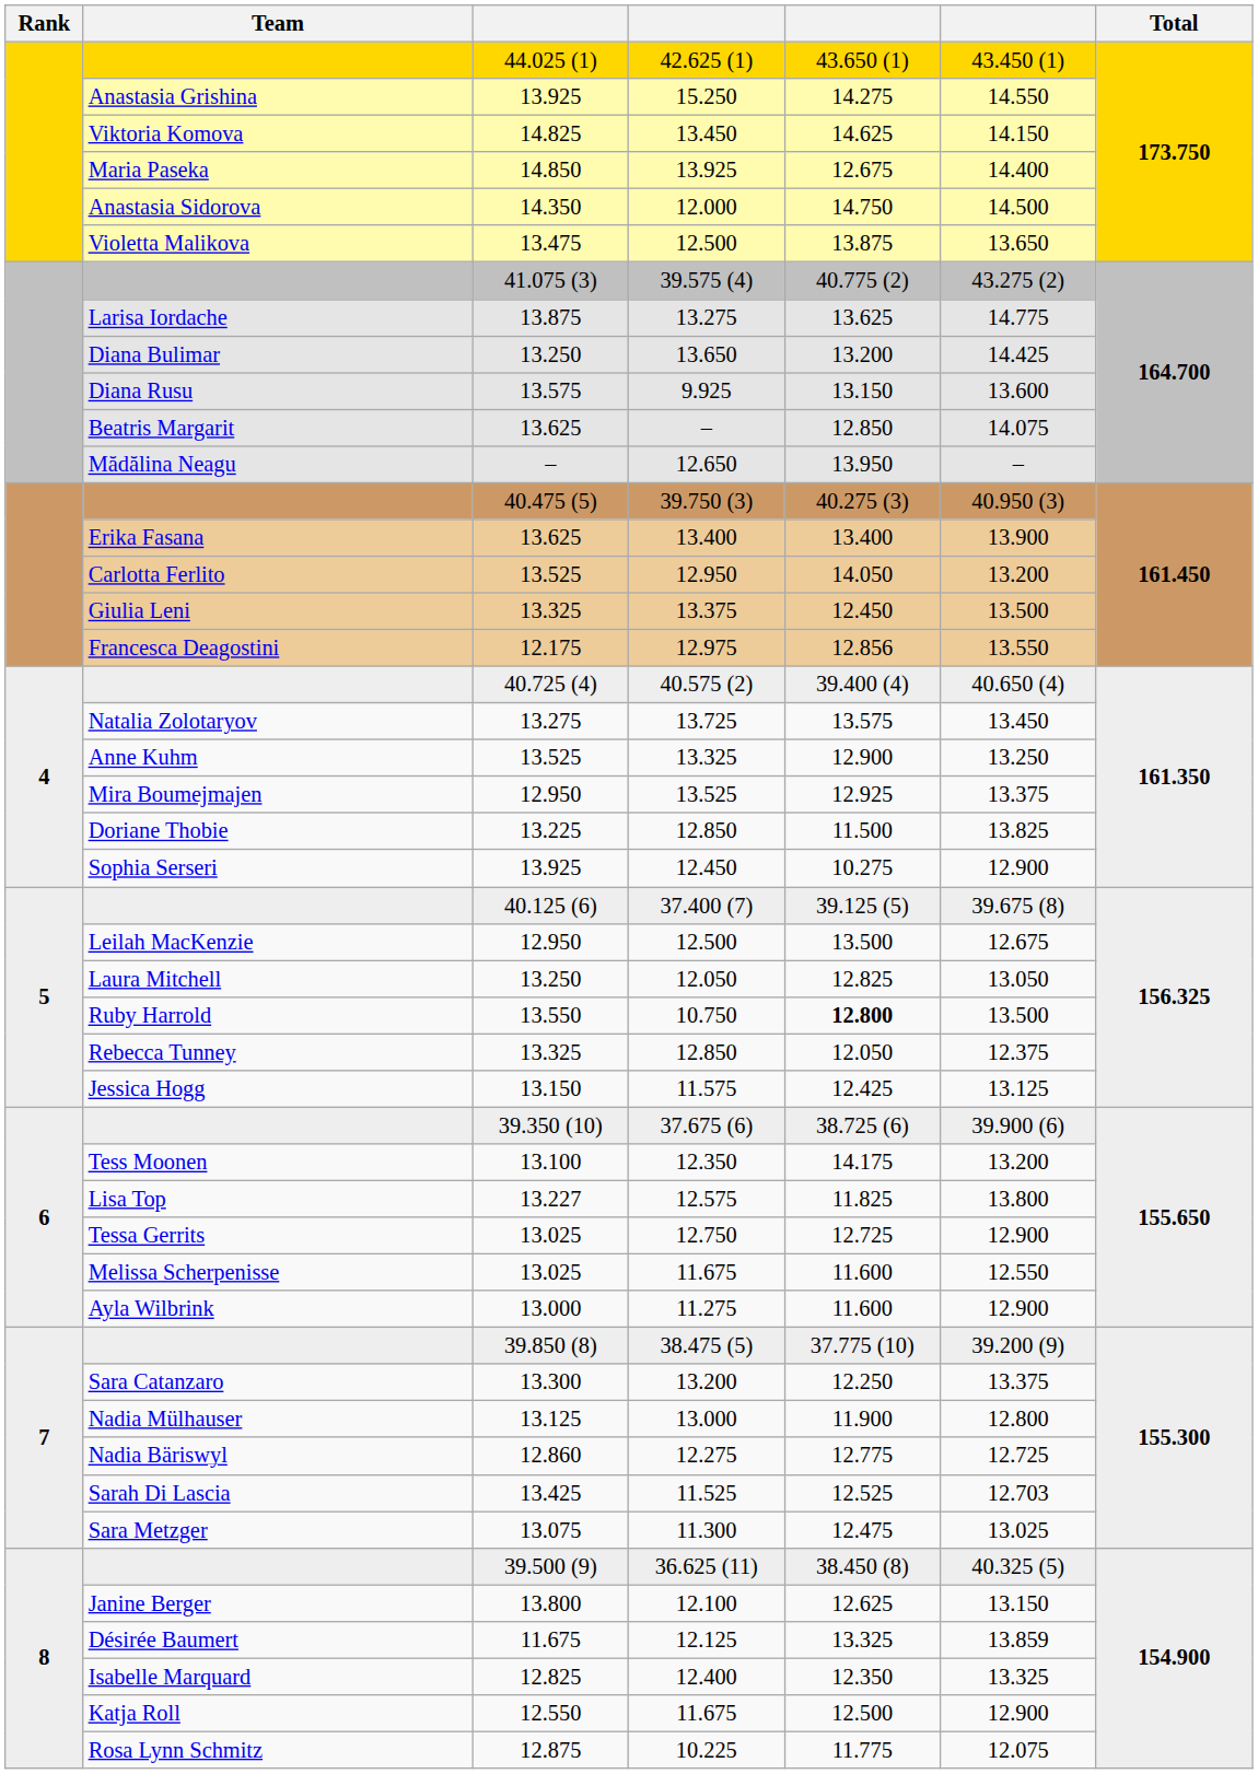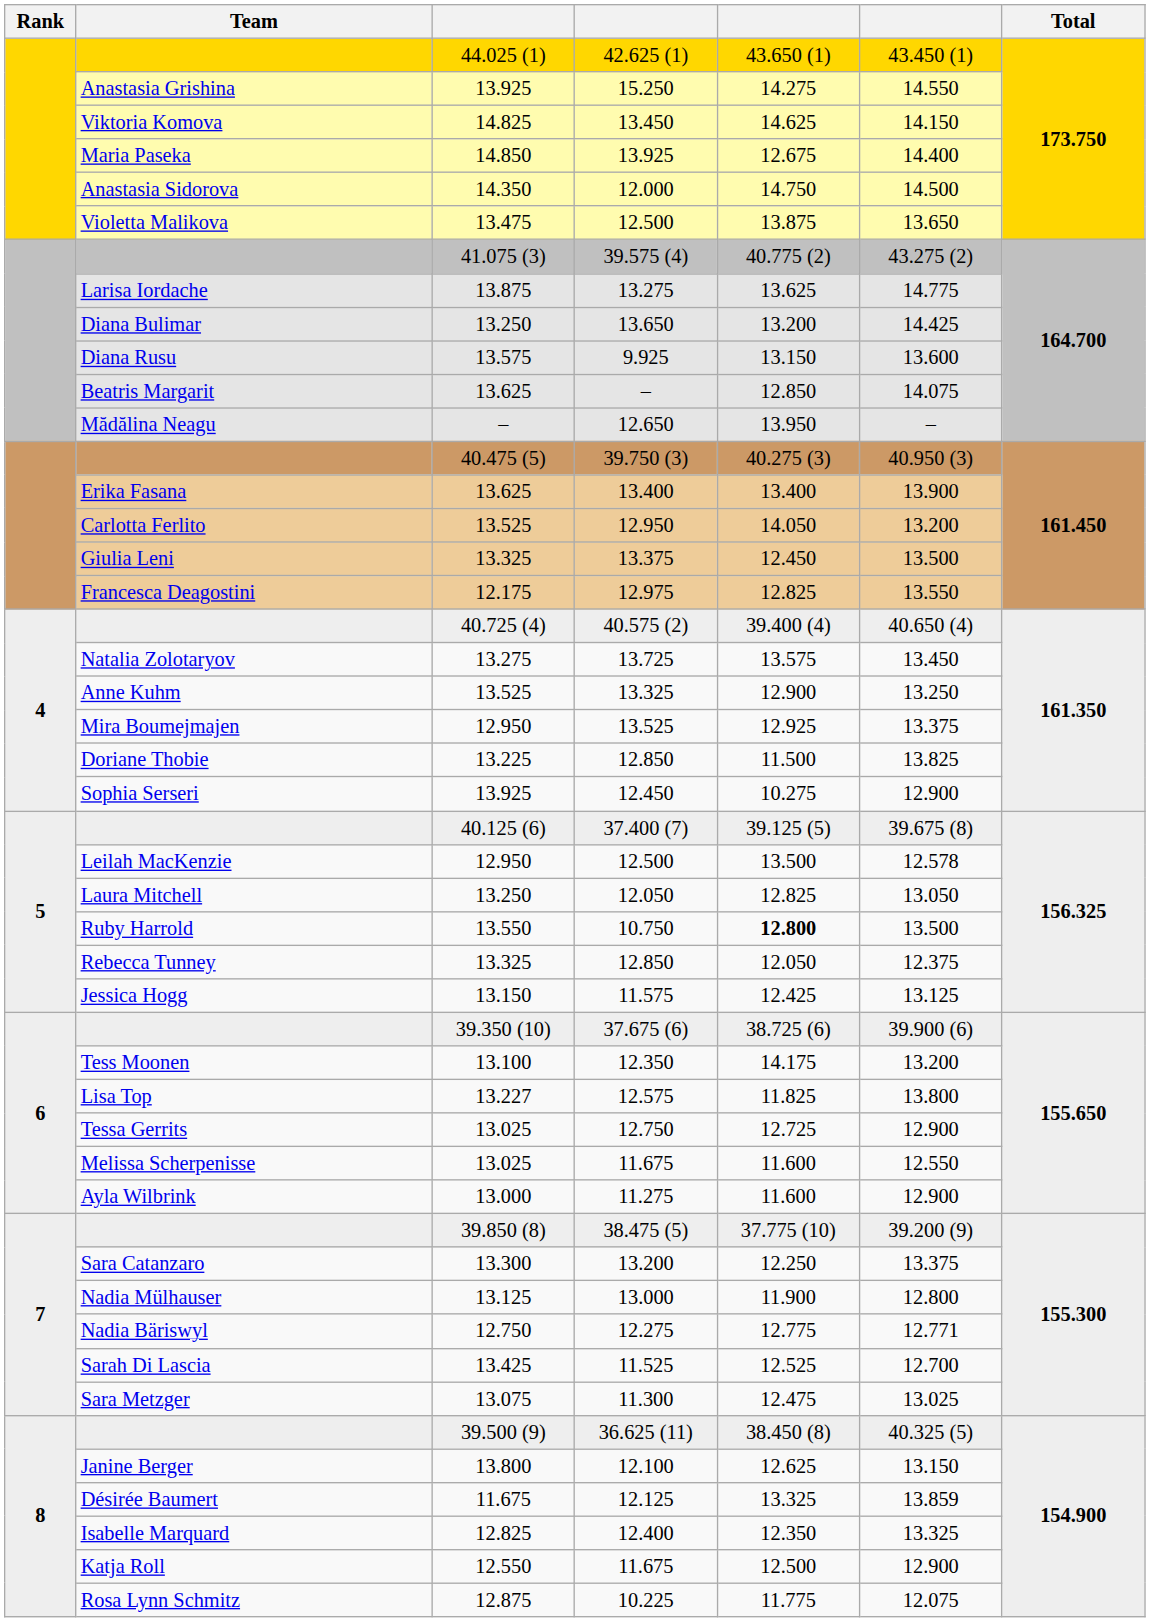12.975 | column 5: 12.856 -> 12.825
Leilah MacKenzie / 12.500 | column 6: 12.675 -> 12.578
12.275 | column 3: 12.860 -> 12.750
12.275 | column 6: 12.725 -> 12.771
11.525 | column 6: 12.703 -> 12.700
